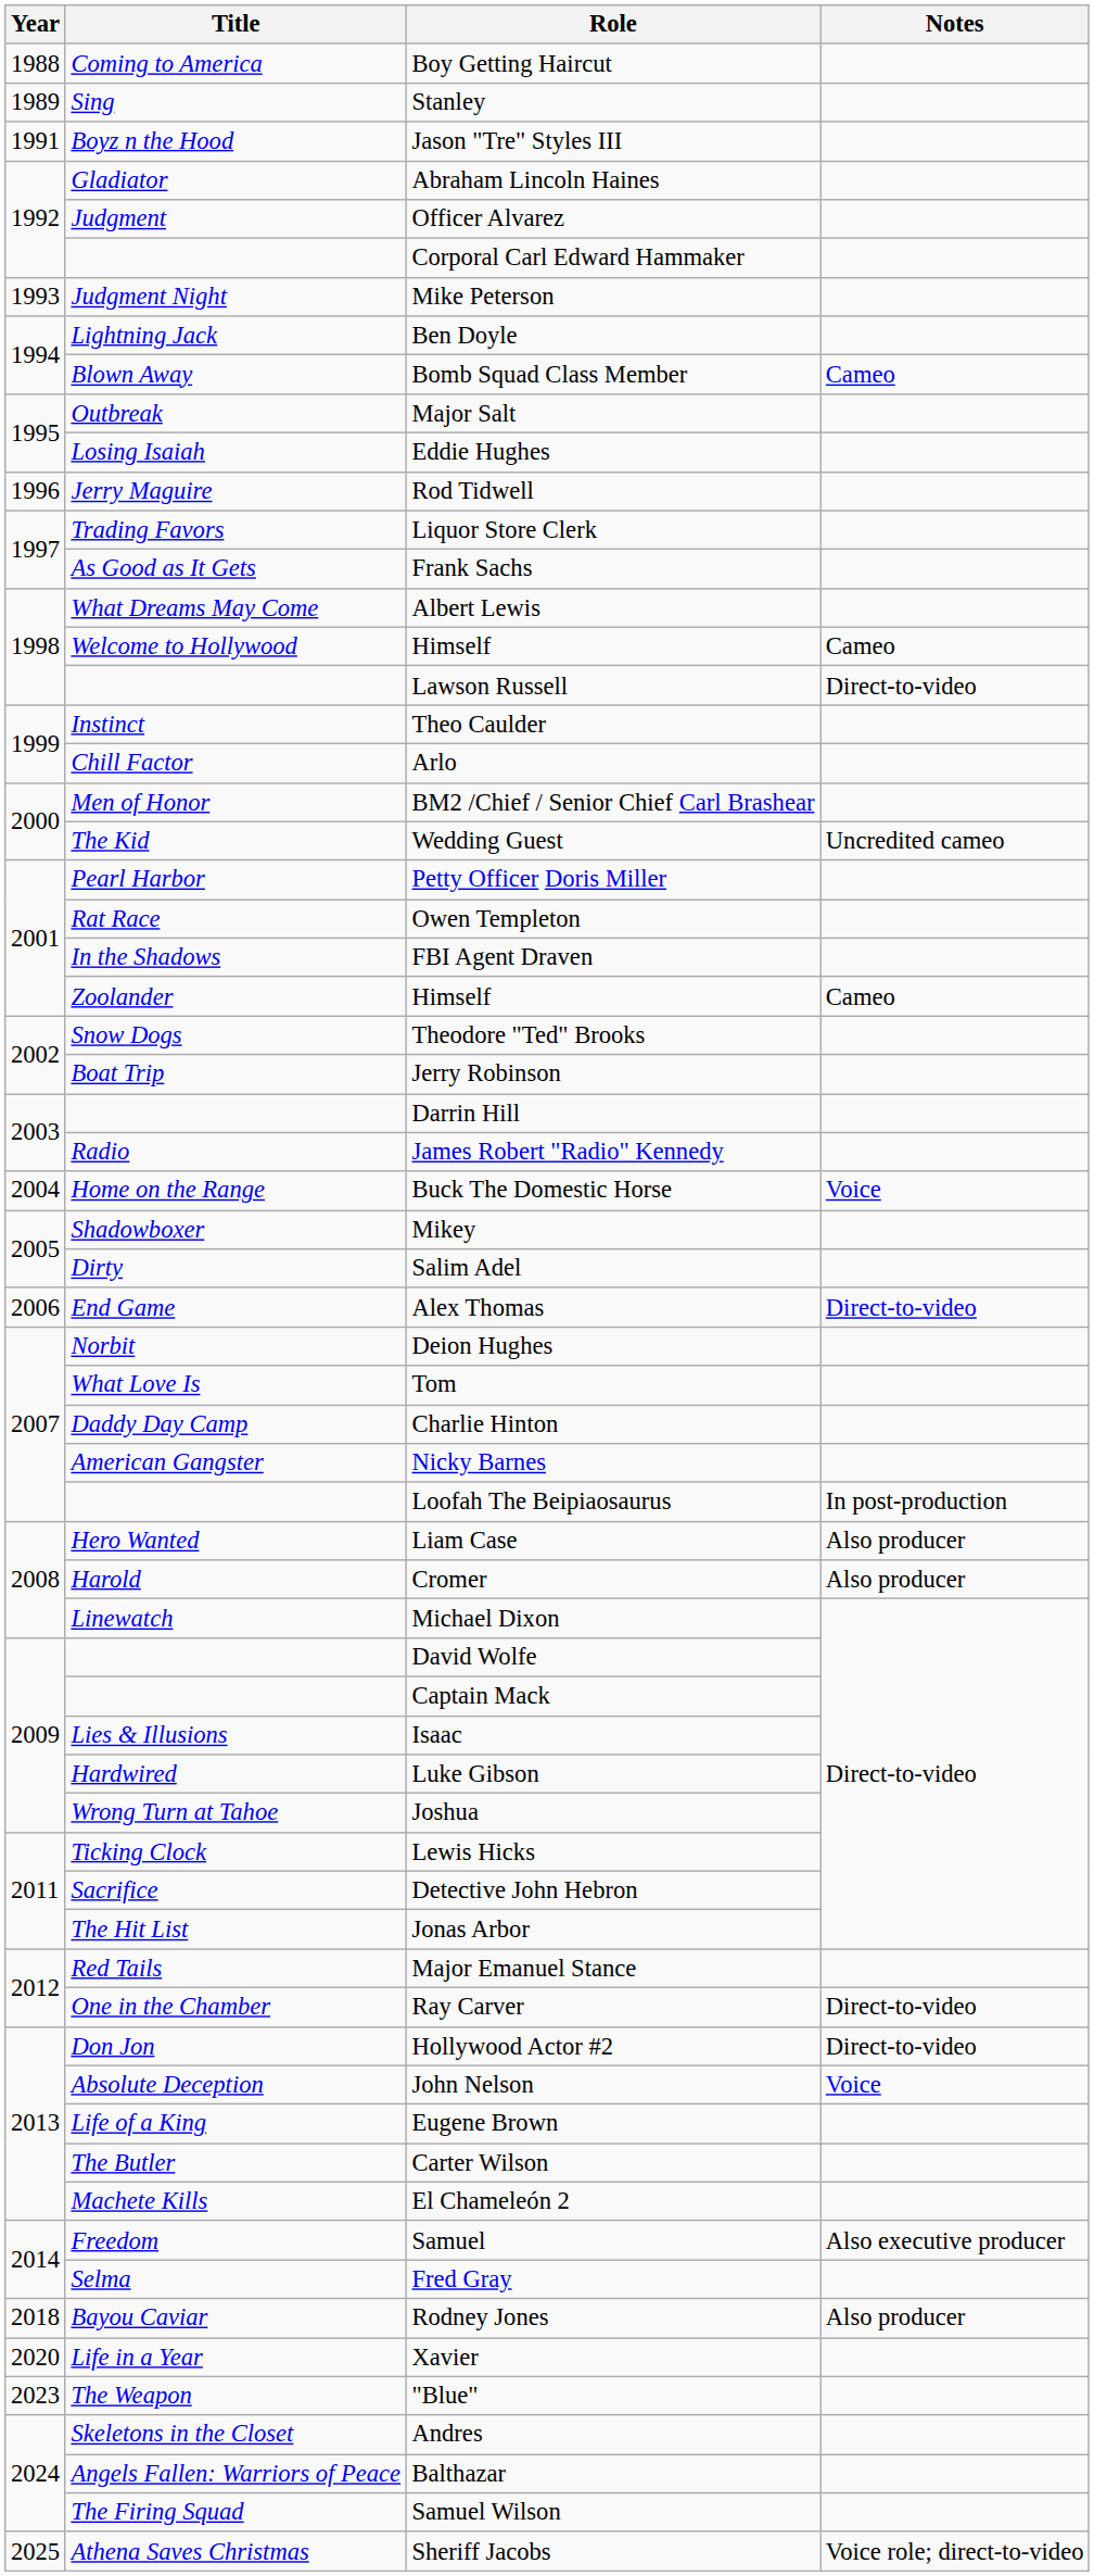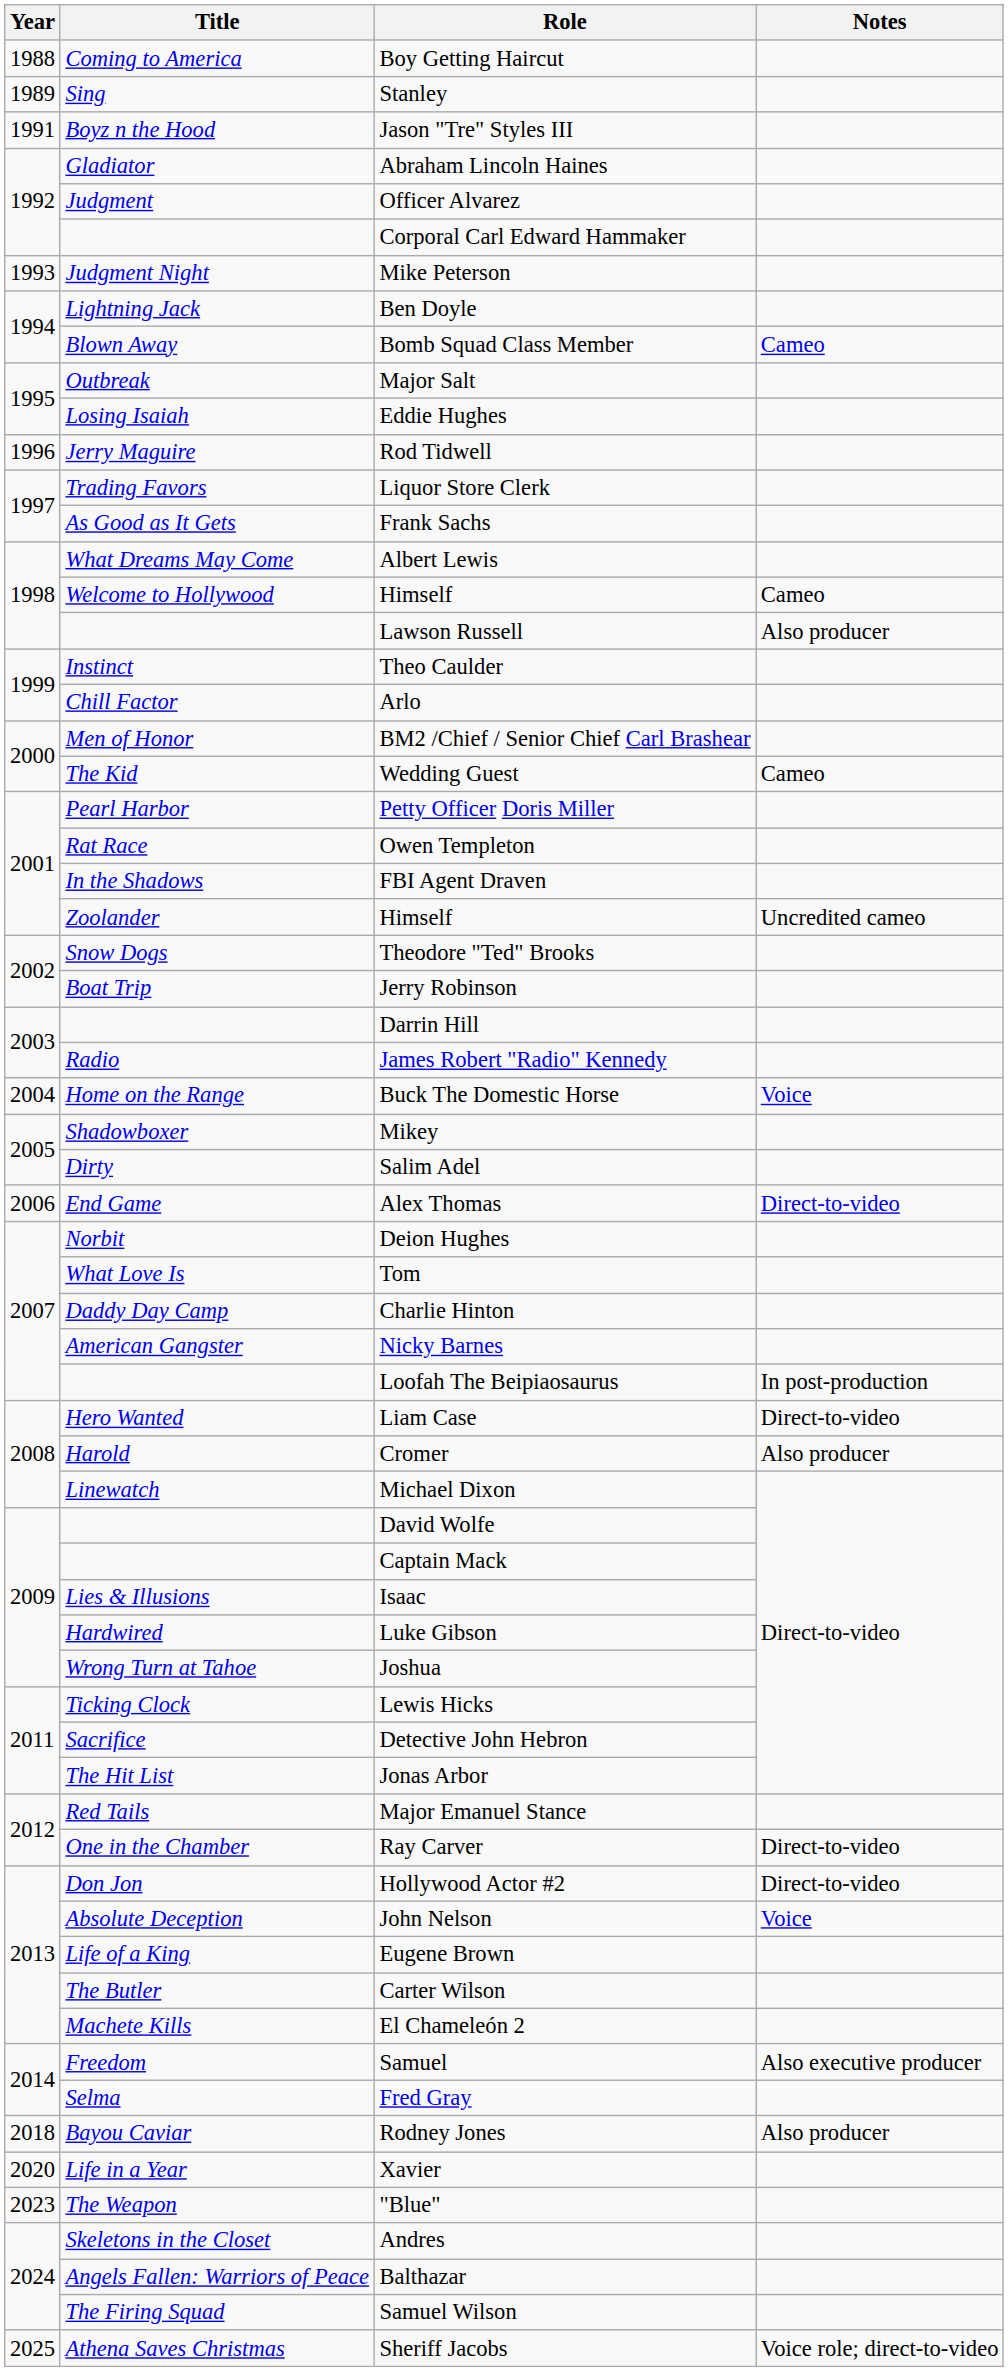Lawson Russell | Notes: Direct-to-video -> Also producer
Wedding Guest | Notes: Uncredited cameo -> Cameo
Zoolander / Himself | Notes: Cameo -> Uncredited cameo
Liam Case | Notes: Also producer -> Direct-to-video
